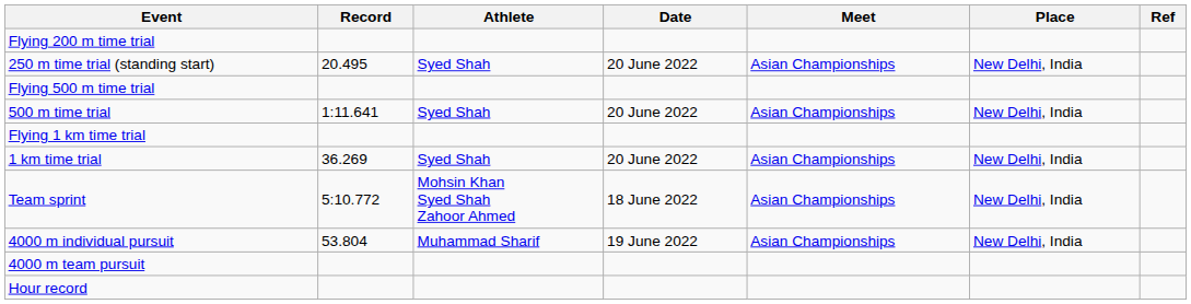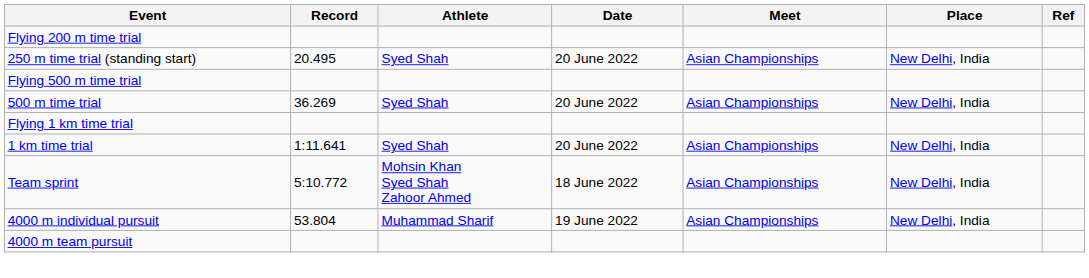500 m time trial | Record: 1:11.641 -> 36.269
1 km time trial | Record: 36.269 -> 1:11.641
- row: Hour record
